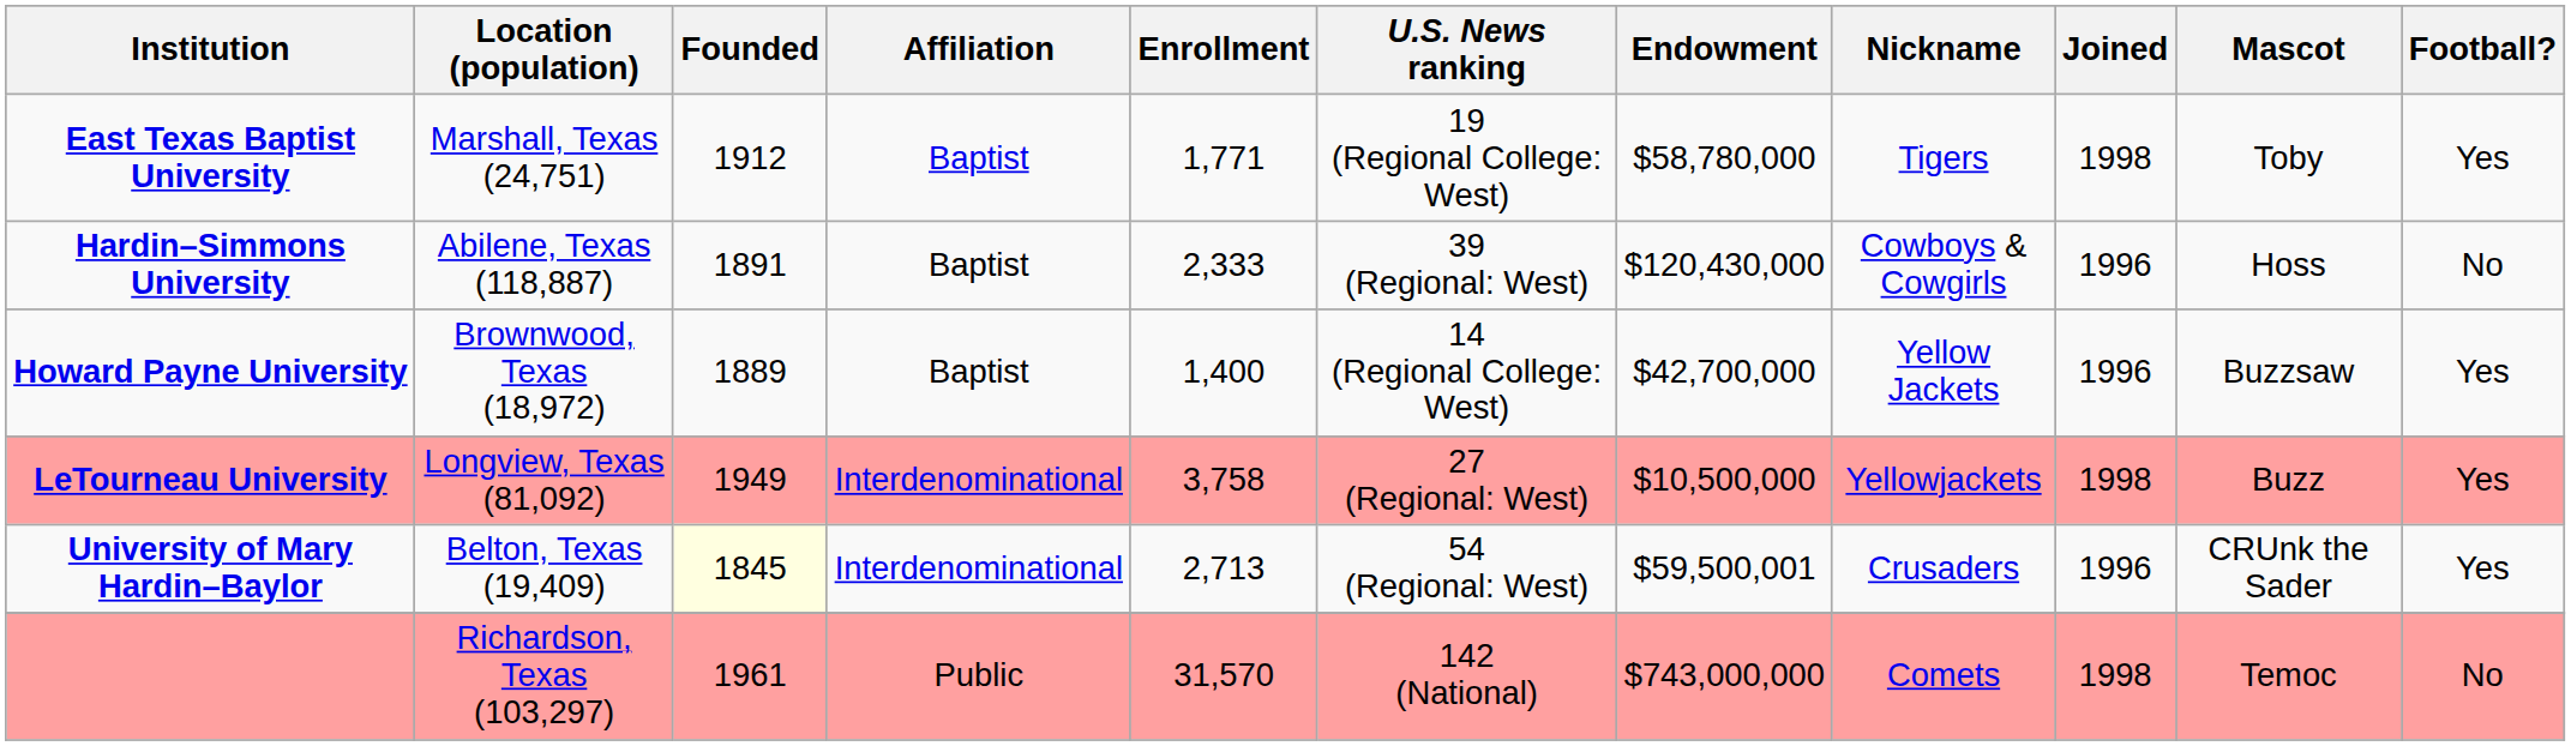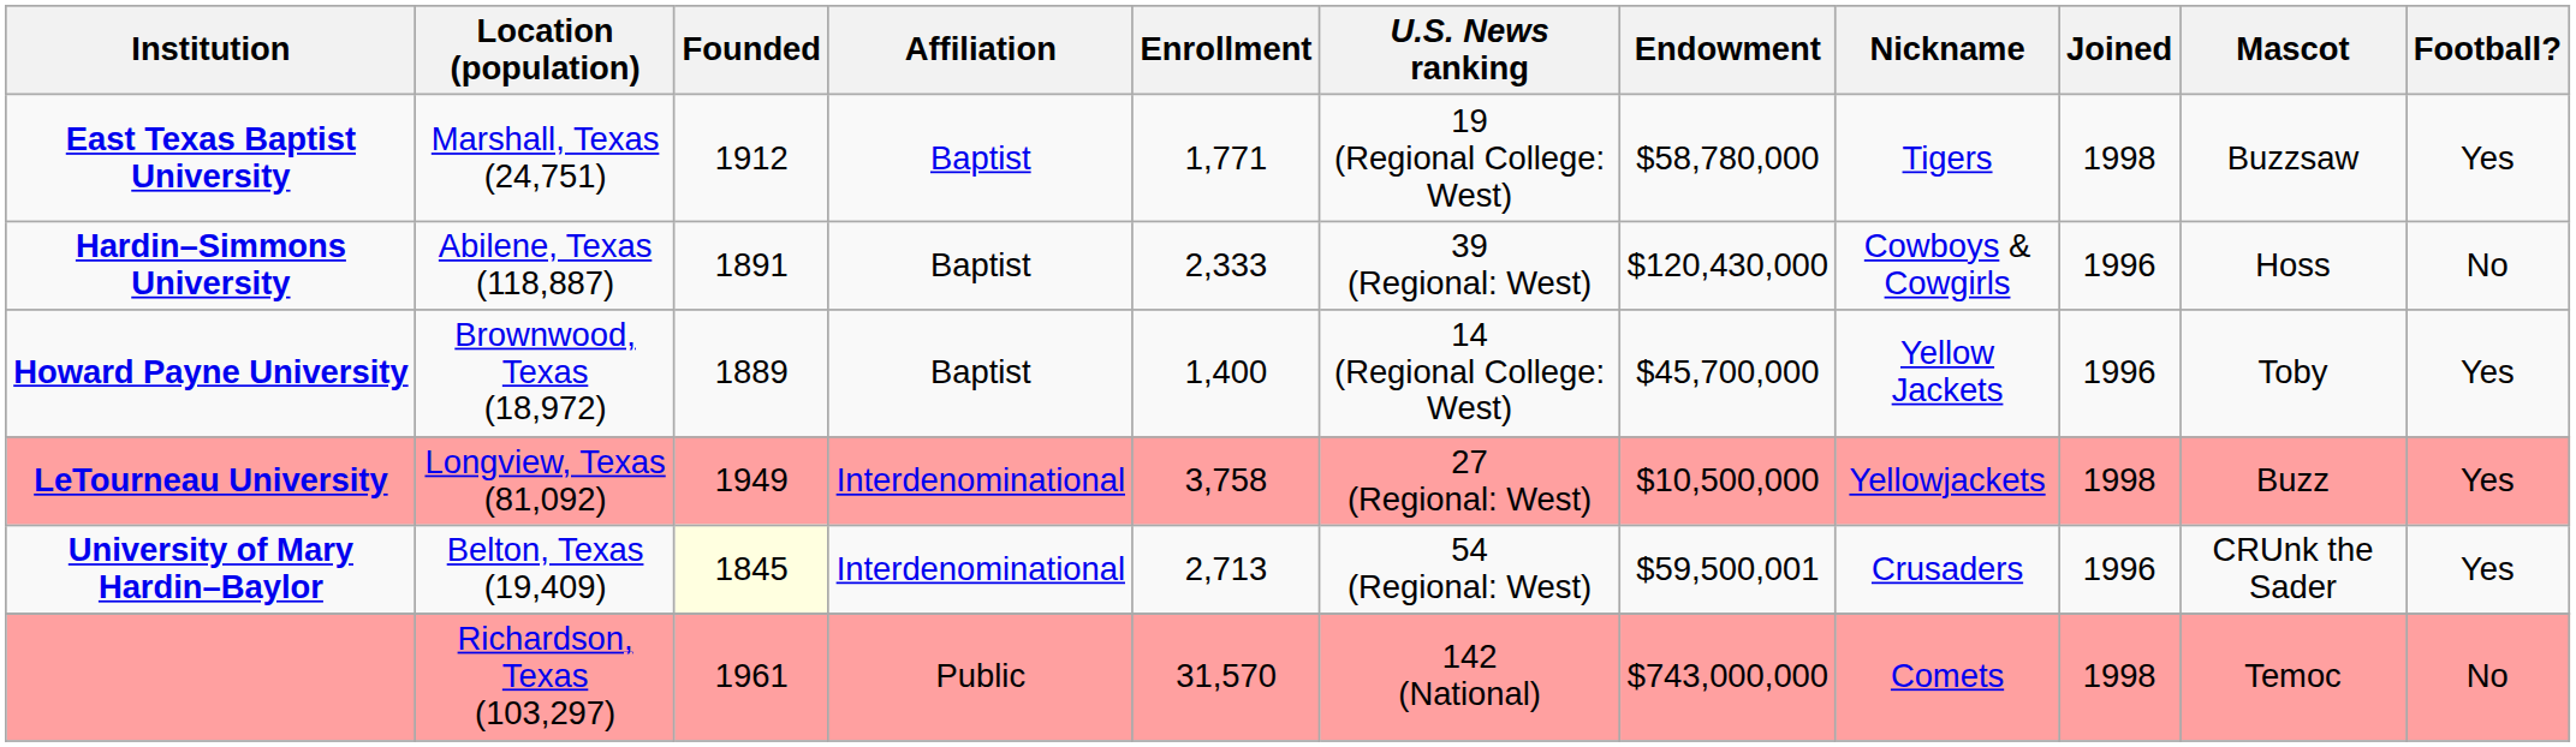East Texas Baptist University | Mascot: Toby -> Buzzsaw
Howard Payne University | Endowment: $42,700,000 -> $45,700,000
Howard Payne University | Mascot: Buzzsaw -> Toby
